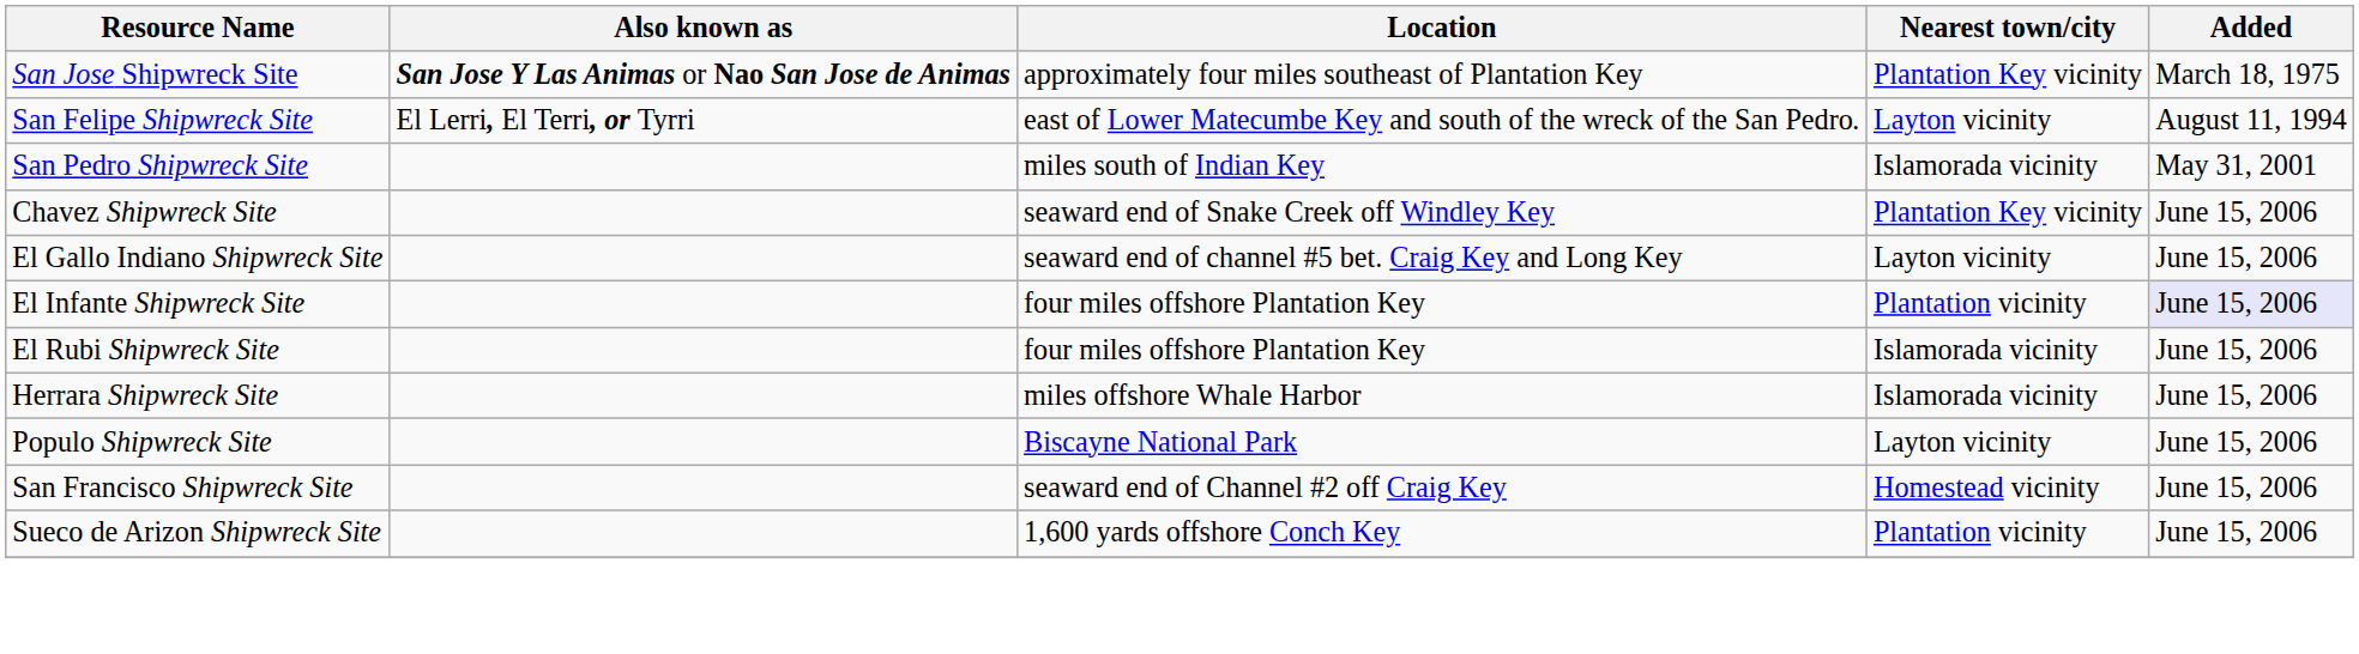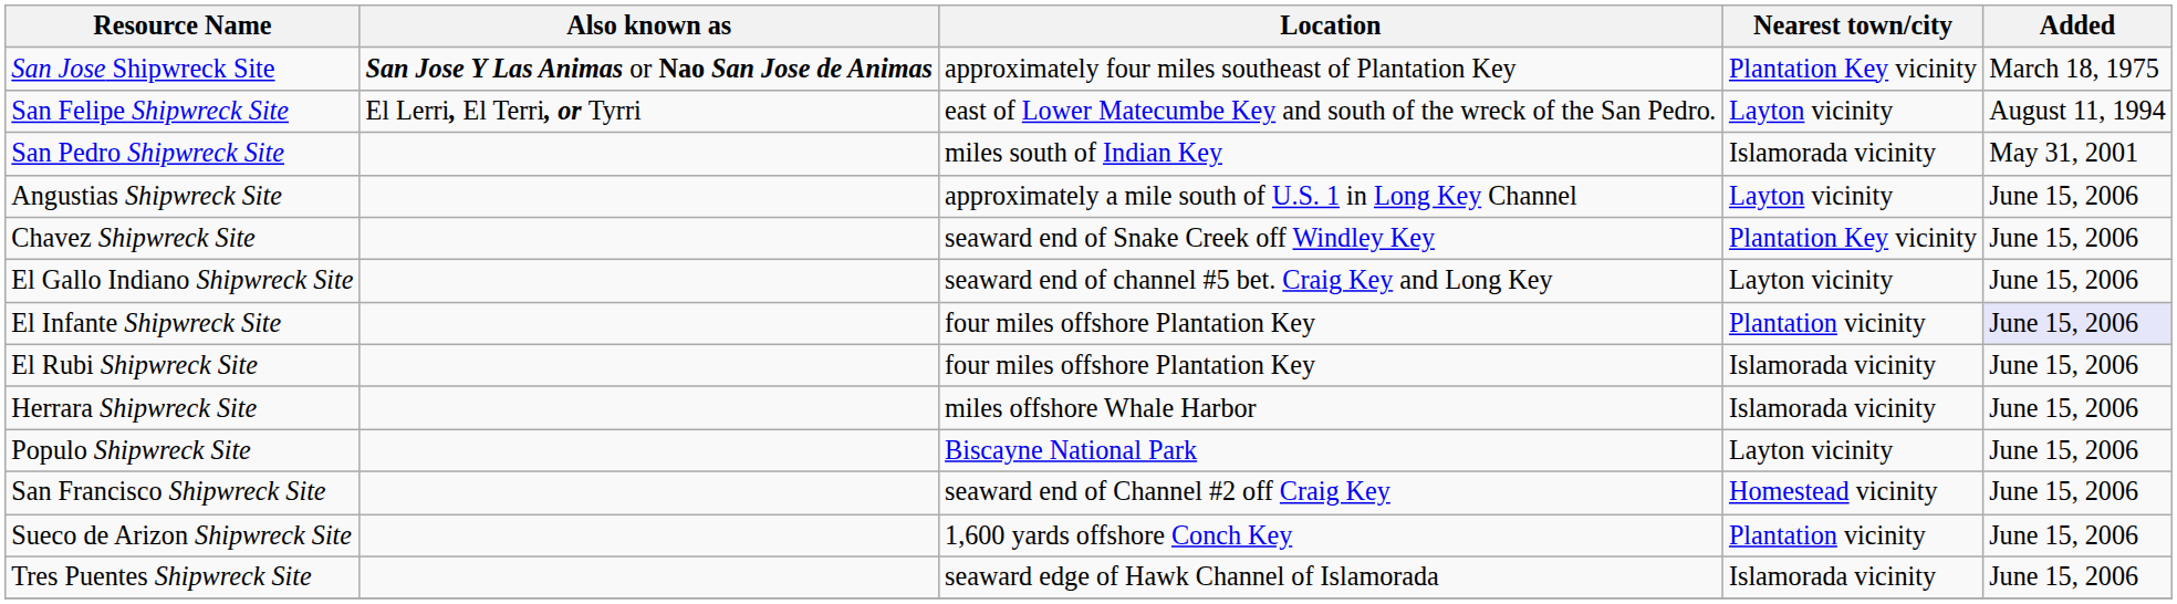+ row: Angustias Shipwreck Site | approximately a mile south of U.S. 1 in Long Key Channel | Layton vicinity | June 15, 2006
+ row: Tres Puentes Shipwreck Site | seaward edge of Hawk Channel of Islamorada | Islamorada vicinity | June 15, 2006
